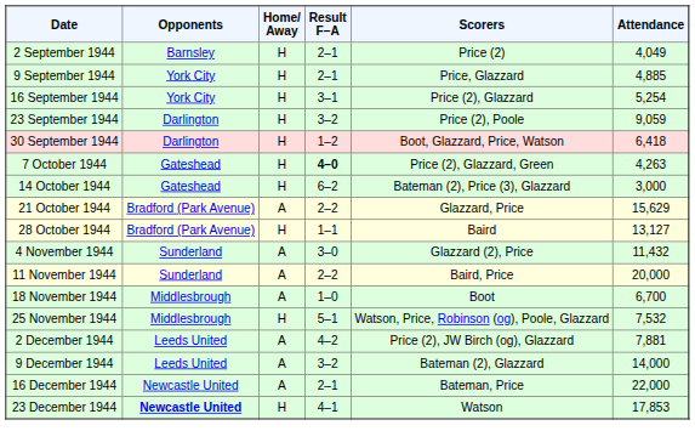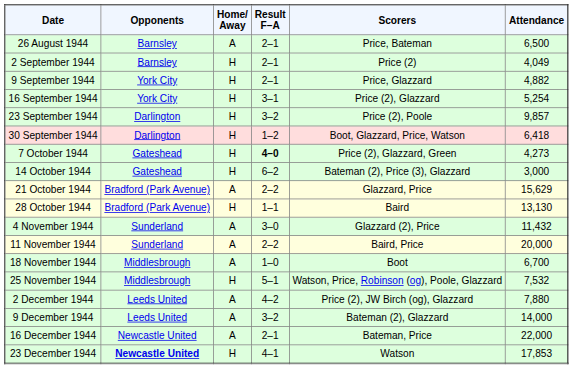+ row: 26 August 1944 | Barnsley | A | 2–1 | Price, Bateman | 6,500
9 September 1944 | Attendance: 4,885 -> 4,882
23 September 1944 | Attendance: 9,059 -> 9,857
7 October 1944 | Attendance: 4,263 -> 4,273
28 October 1944 | Attendance: 13,127 -> 13,130
2 December 1944 | Attendance: 7,881 -> 7,880
